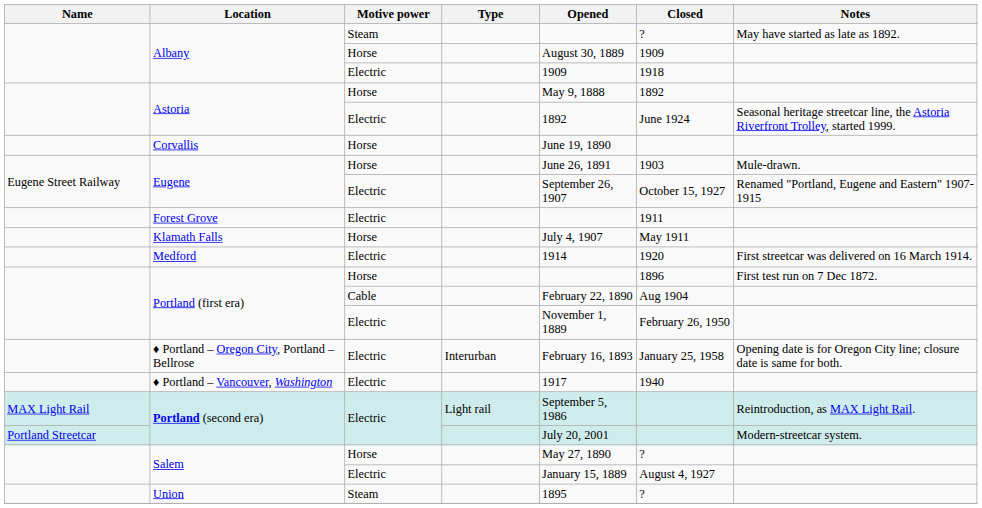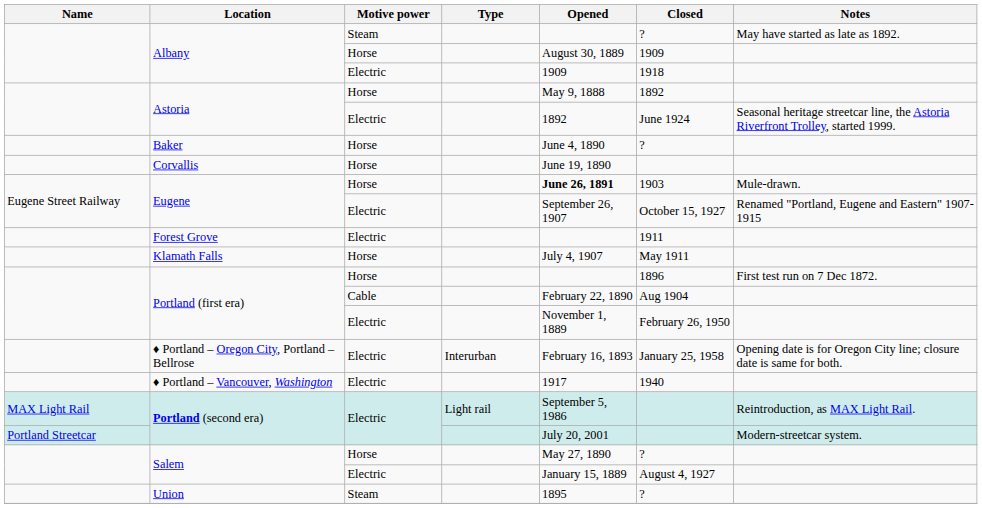+ row: Baker | Horse | June 4, 1890 | ?
Eugene / Horse | Opened: normal -> bold
- row: Medford | Electric | 1914 | 1920 | First streetcar was delivered on 16 March 1914.
